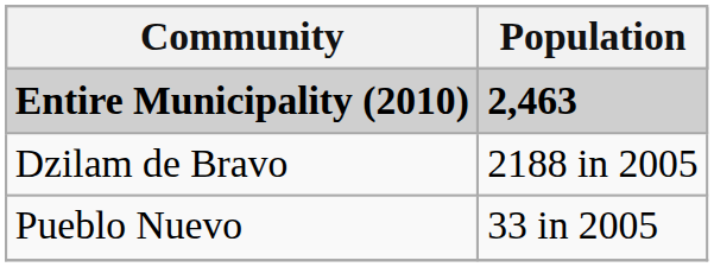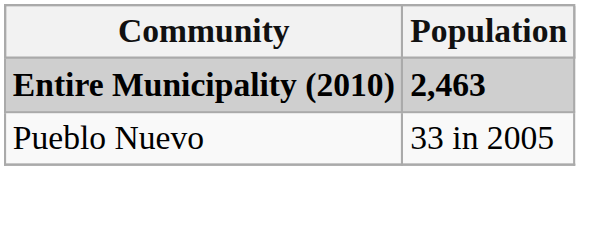- row: Dzilam de Bravo | 2188 in 2005
